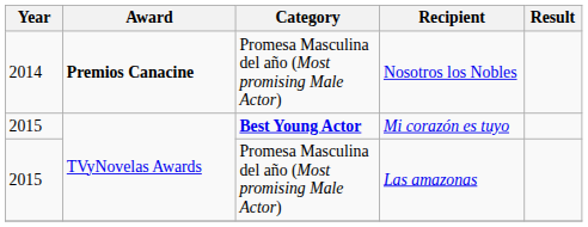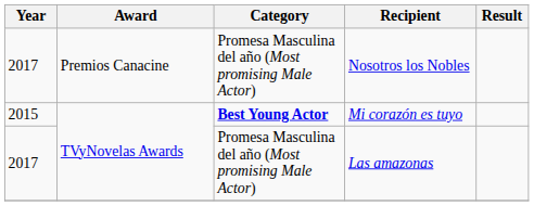Nosotros los Nobles | Year: 2014 -> 2017
Nosotros los Nobles | Award: bold -> normal
Las amazonas | Year: 2015 -> 2017
